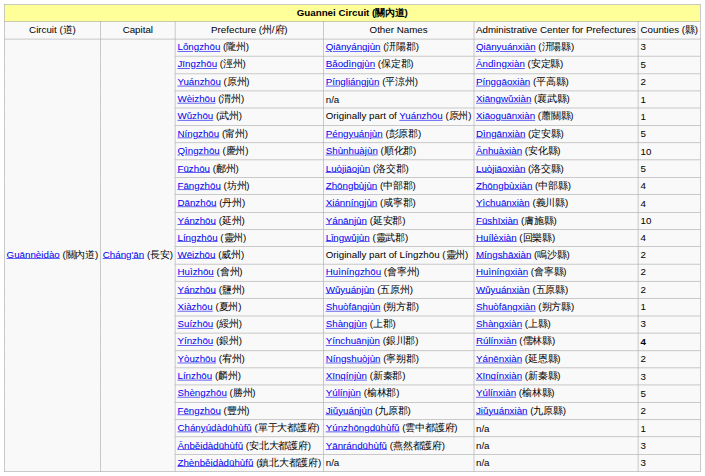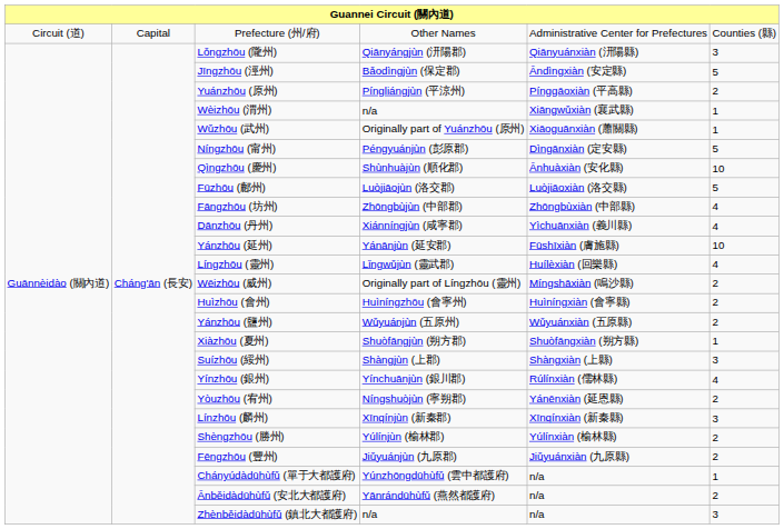Yínzhōu (銀州) | column 6: bold -> normal
Shèngzhōu (勝州) | column 6: 5 -> 2
Ānběidàdūhùfǔ (安北大都護府) | column 6: 3 -> 2
